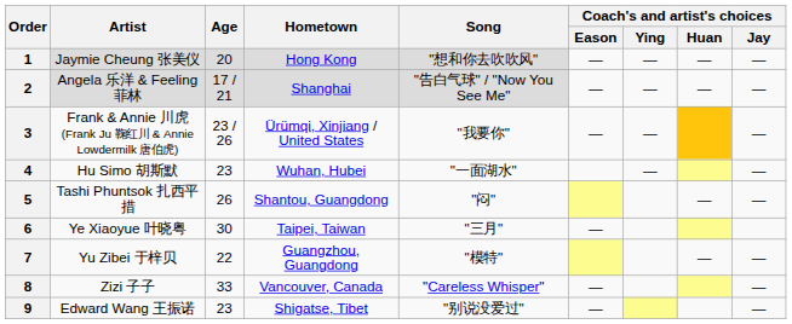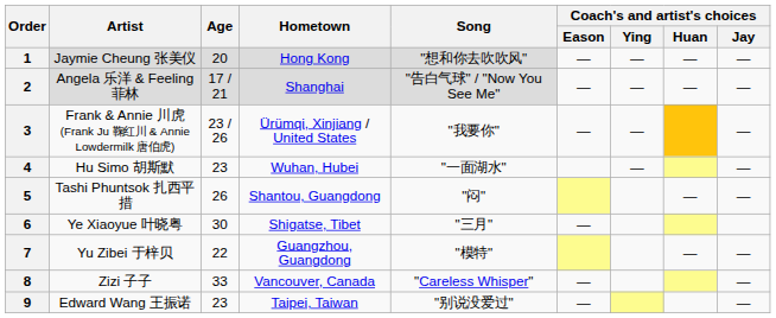6 | Hometown: Taipei, Taiwan -> Shigatse, Tibet
9 | Hometown: Shigatse, Tibet -> Taipei, Taiwan
